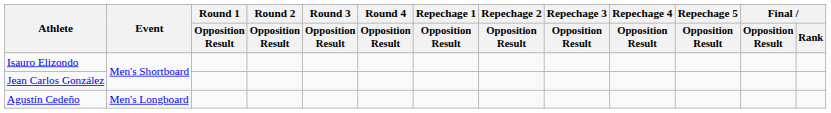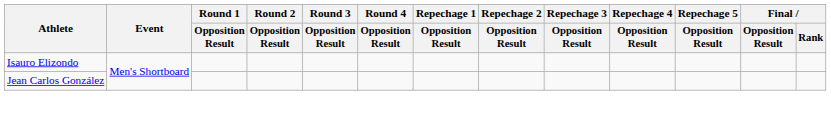- row: Agustín Cedeño | Men's Longboard
